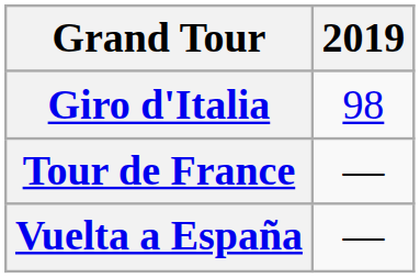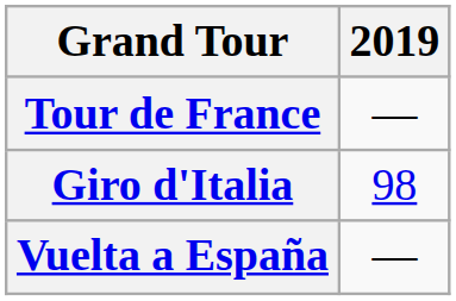rows swapped: Giro d'Italia <-> Tour de France
